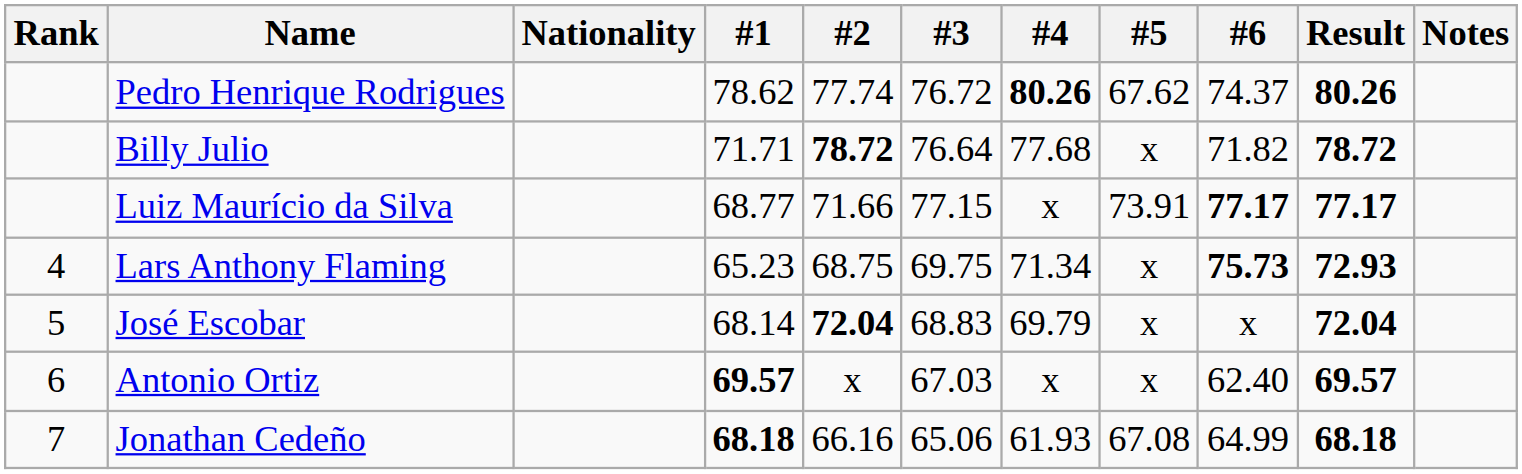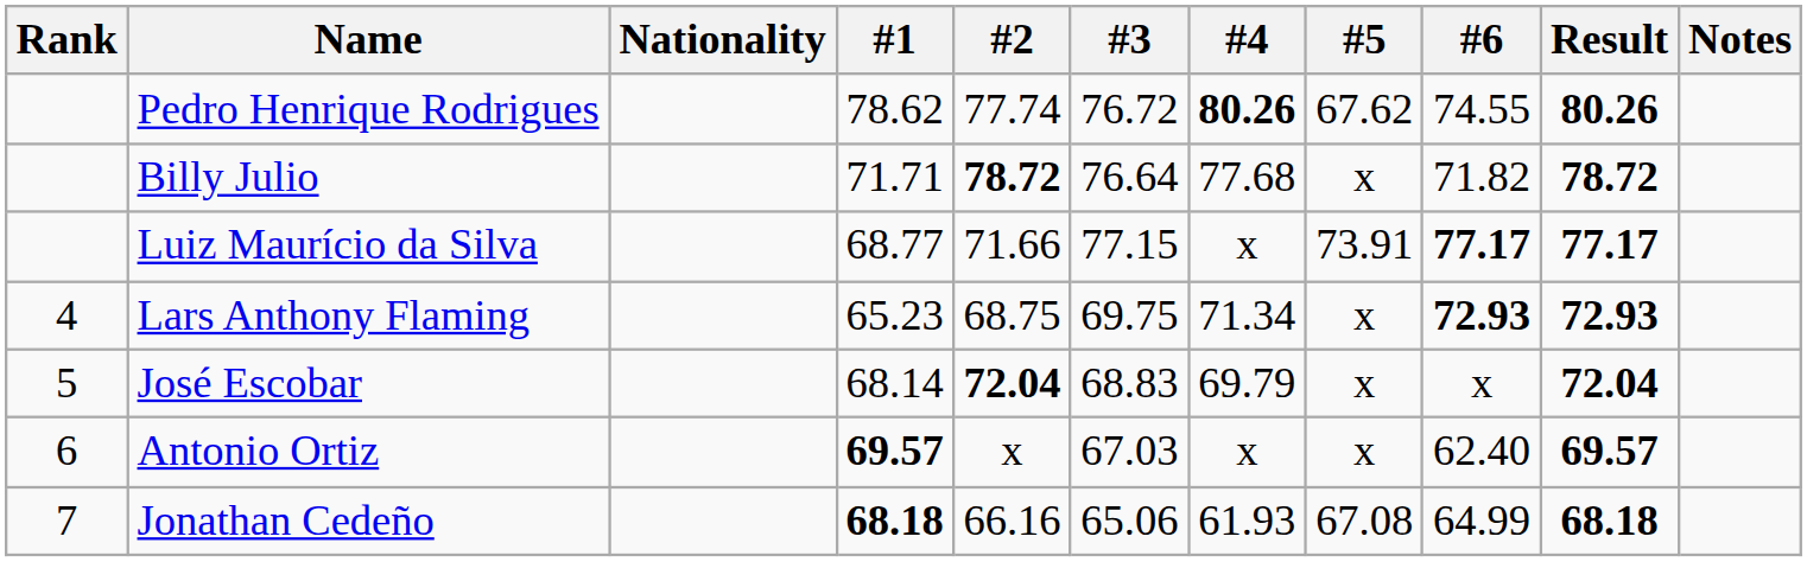Pedro Henrique Rodrigues | #6: 74.37 -> 74.55
Lars Anthony Flaming | #6: 75.73 -> 72.93
